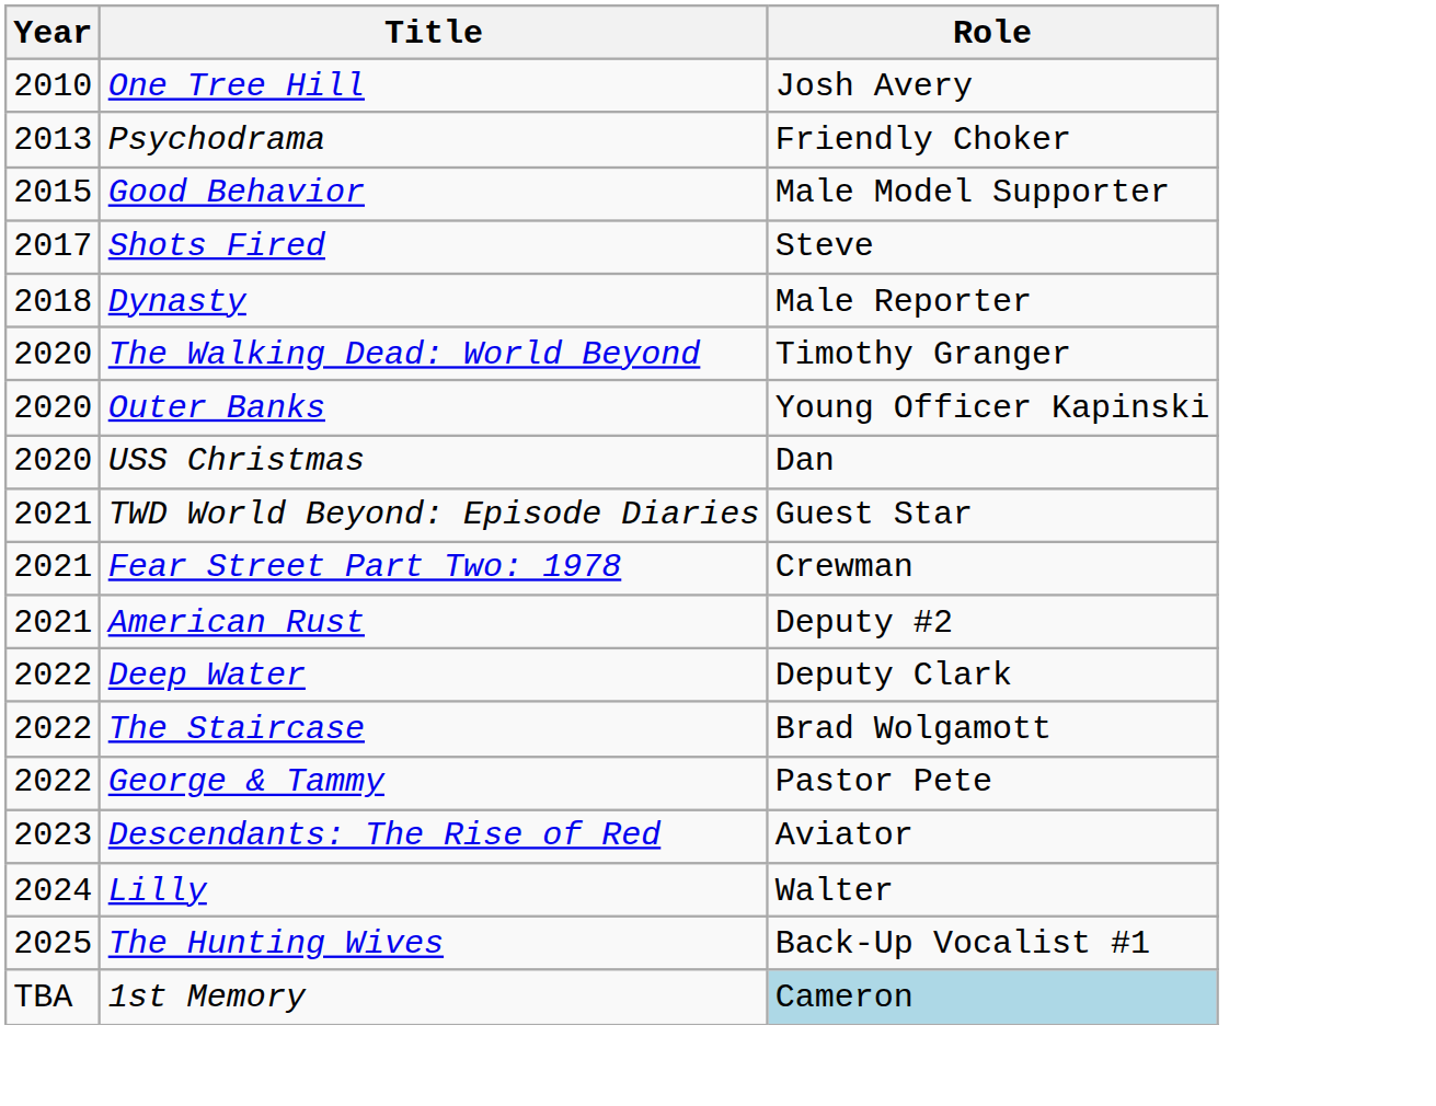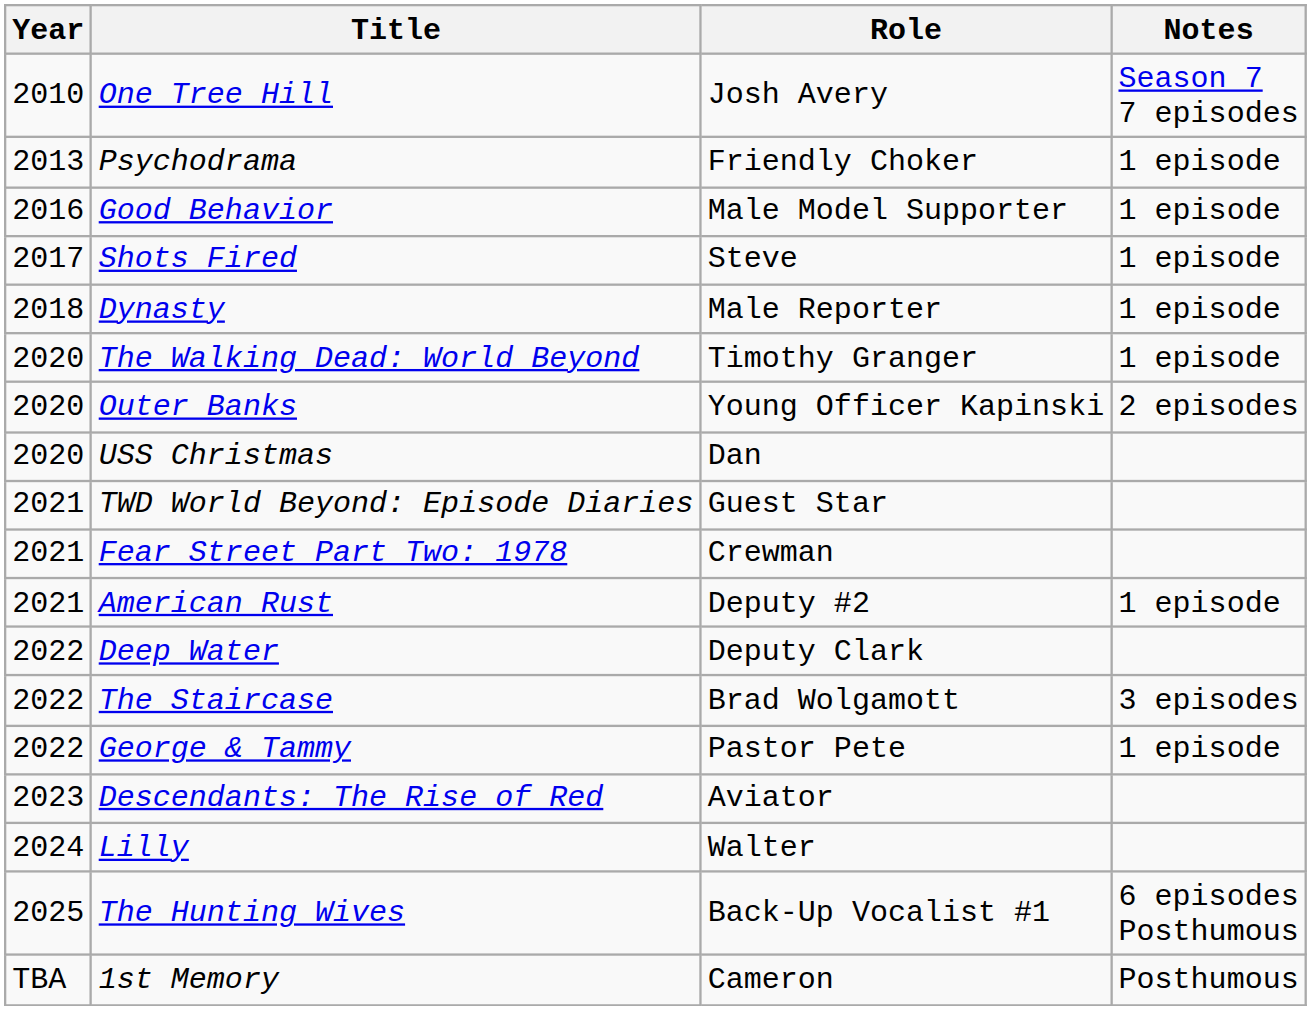+ column: Notes | Season 7 7 episodes | 1 episode | 1 episode | 1 episode | 1 episode | 1 episode | 2 episodes | 1 episode | 3 episodes | 1 episode | 6 episodes Posthumous | Posthumous
Good Behavior | Year: 2015 -> 2016
1st Memory | Role: lightblue background -> no background
